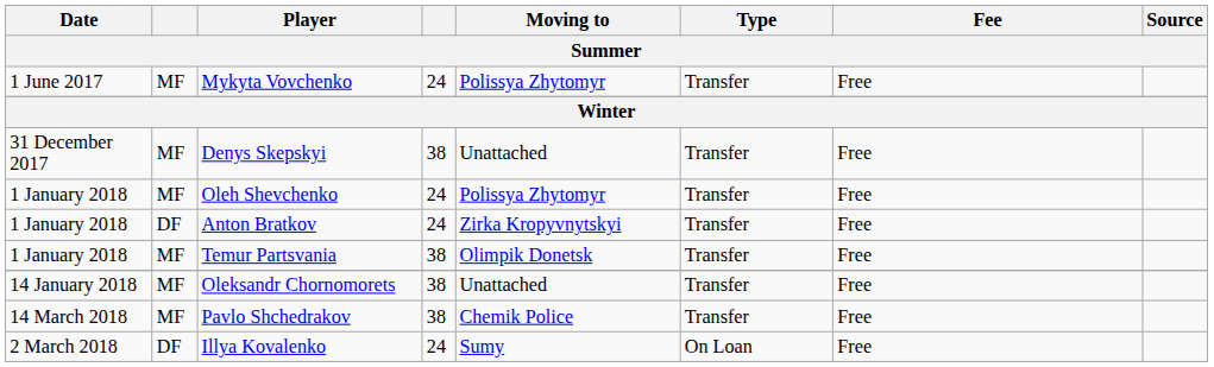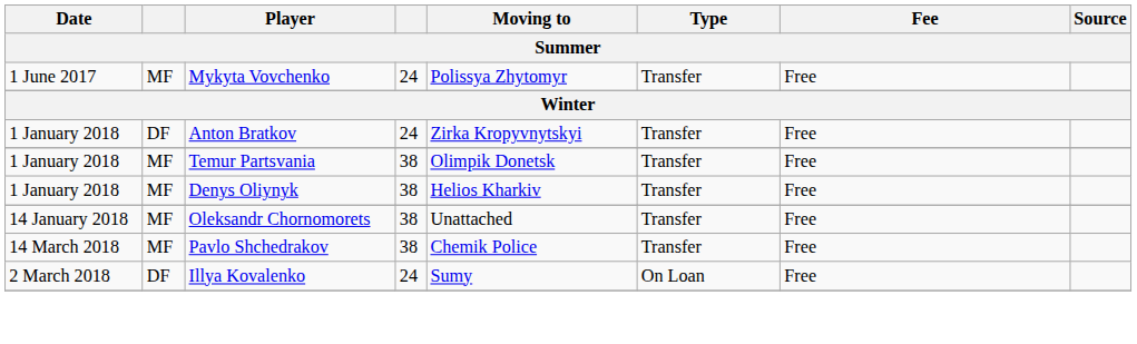- row: 31 December 2017 | MF | Denys Skepskyi | 38 | Unattached | Transfer | Free
- row: 1 January 2018 | MF | Oleh Shevchenko | 24 | Polissya Zhytomyr | Transfer | Free
+ row: 1 January 2018 | MF | Denys Oliynyk | 38 | Helios Kharkiv | Transfer | Free
